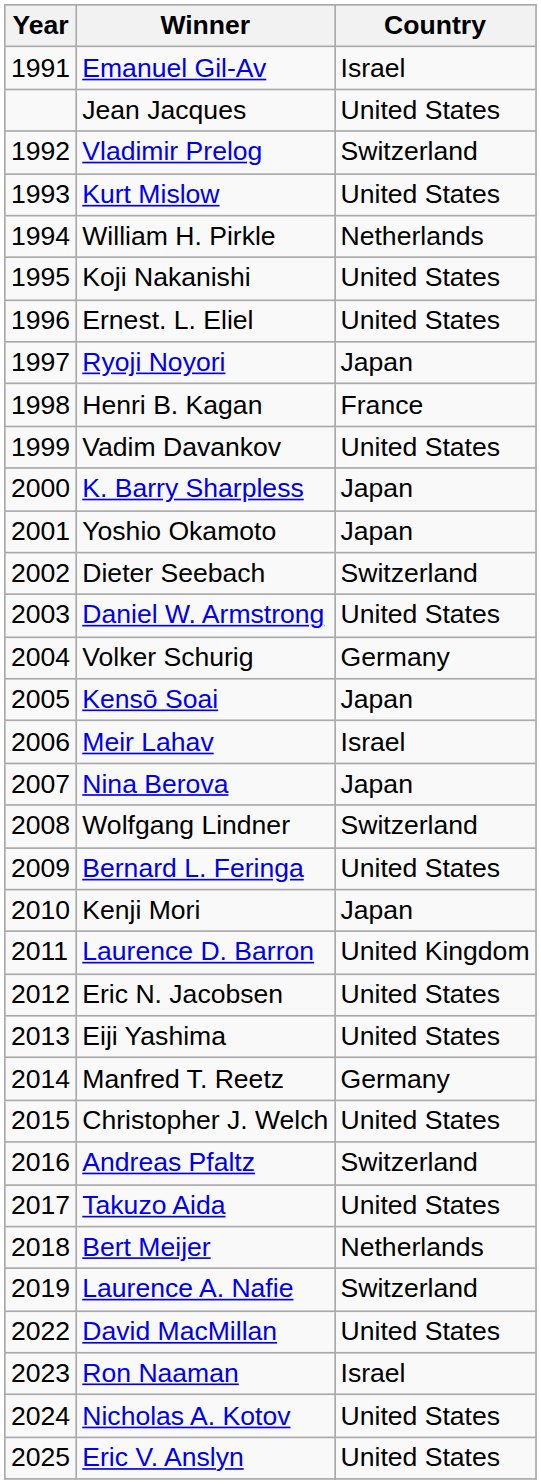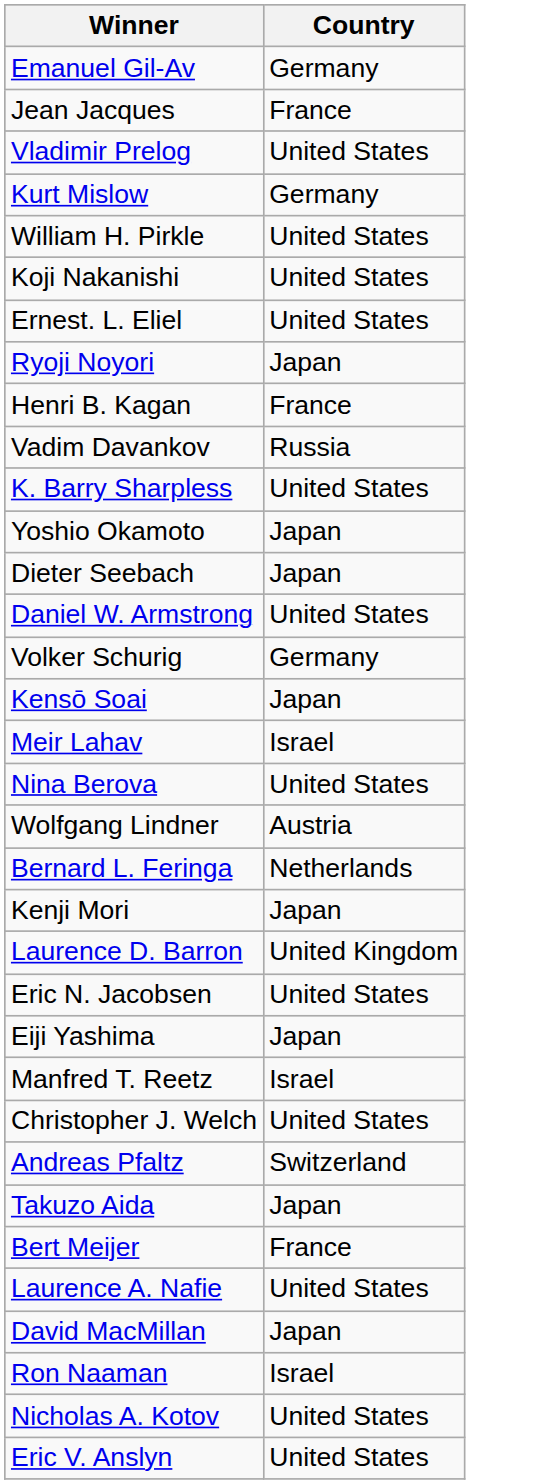- column: Year | 1991 | 1992 | 1993 | 1994 | 1995 | 1996 | 1997 | 1998 | 1999 | 2000 | 2001 | 2002 | 2003 | 2004 | 2005 | 2006 | 2007 | 2008 | 2009 | 2010 | 2011 | 2012 | 2013 | 2014 | 2015 | 2016 | 2017 | 2018 | 2019 | 2022 | 2023 | 2024 | 2025
Emanuel Gil-Av | Country: Israel -> Germany
Jean Jacques | Country: United States -> France
Vladimir Prelog | Country: Switzerland -> United States
Kurt Mislow | Country: United States -> Germany
William H. Pirkle | Country: Netherlands -> United States
Vadim Davankov | Country: United States -> Russia
K. Barry Sharpless | Country: Japan -> United States
Dieter Seebach | Country: Switzerland -> Japan
Nina Berova | Country: Japan -> United States
Wolfgang Lindner | Country: Switzerland -> Austria
Bernard L. Feringa | Country: United States -> Netherlands
Eiji Yashima | Country: United States -> Japan
Manfred T. Reetz | Country: Germany -> Israel
Takuzo Aida | Country: United States -> Japan
Bert Meijer | Country: Netherlands -> France
Laurence A. Nafie | Country: Switzerland -> United States
David MacMillan | Country: United States -> Japan
